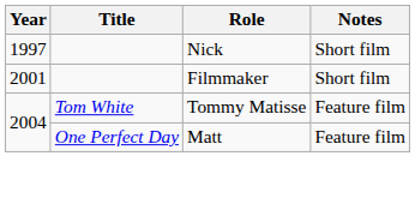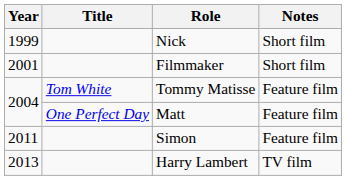Nick | Year: 1997 -> 1999
+ row: 2011 | Simon | Feature film
+ row: 2013 | Harry Lambert | TV film
